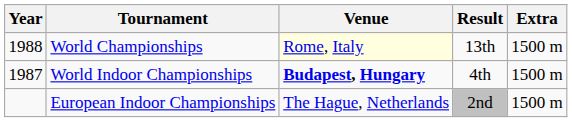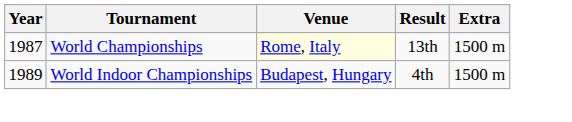World Championships | Year: 1988 -> 1987
World Indoor Championships | Year: 1987 -> 1989
World Indoor Championships | Venue: bold -> normal
- row: European Indoor Championships | The Hague, Netherlands | 2nd | 1500 m
